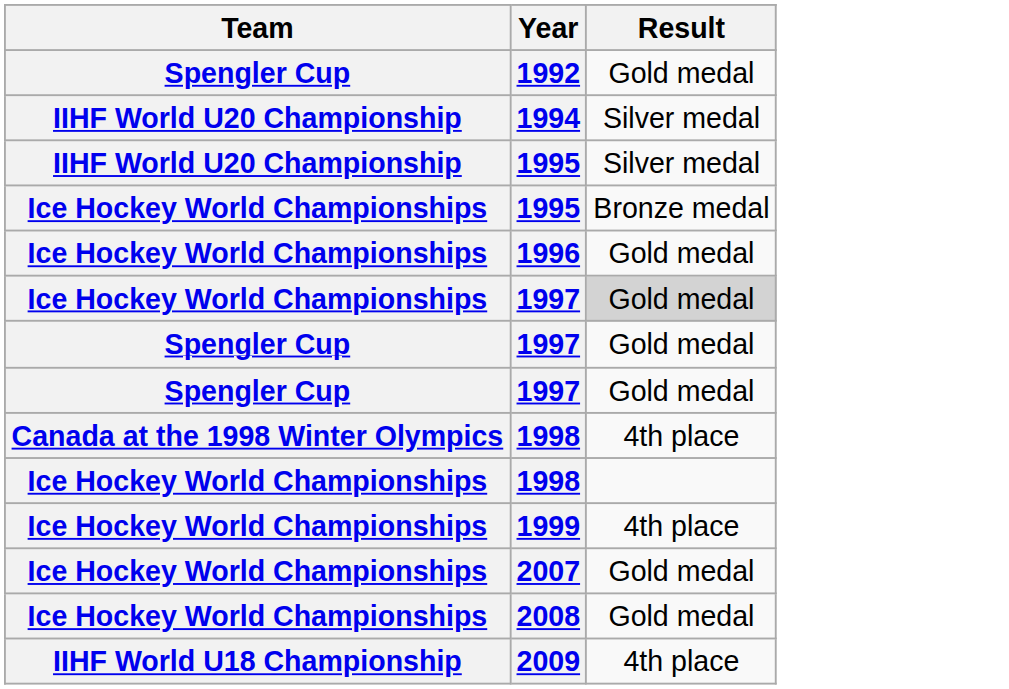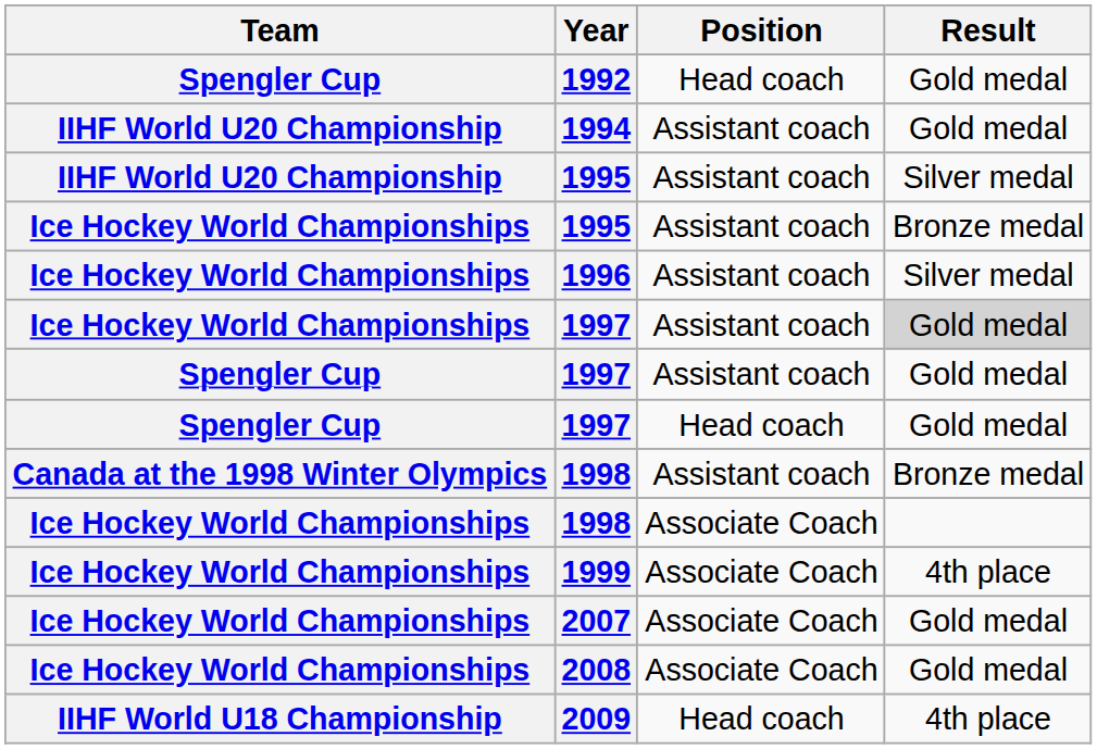+ column: Position | Head coach | Assistant coach | Assistant coach | Assistant coach | Assistant coach | Assistant coach | Assistant coach | Head coach | Assistant coach | Associate Coach | Associate Coach | Associate Coach | Associate Coach | Head coach
1994 | Result: Silver medal -> Gold medal
1996 | Result: Gold medal -> Silver medal
Canada at the 1998 Winter Olympics / 1998 | Result: 4th place -> Bronze medal
